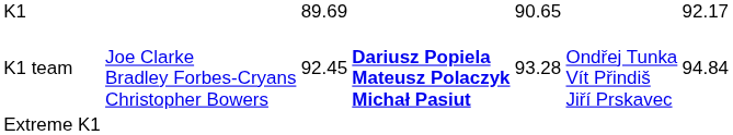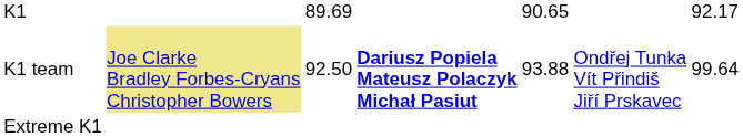K1 team | column 2: no background -> khaki background
K1 team | column 3: 92.45 -> 92.50
K1 team | column 5: 93.28 -> 93.88
K1 team | column 7: 94.84 -> 99.64
